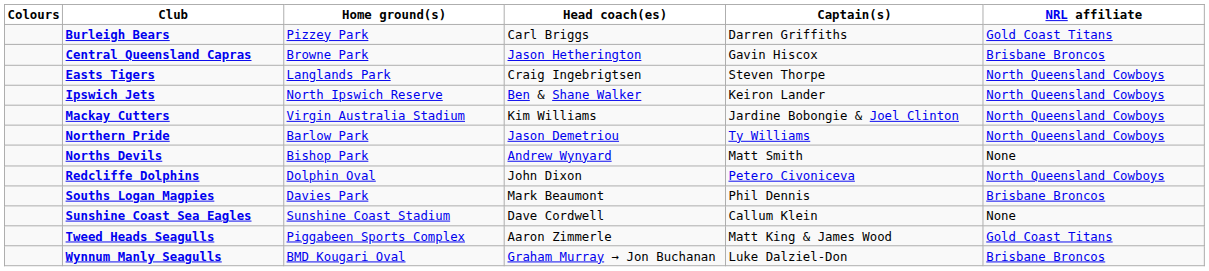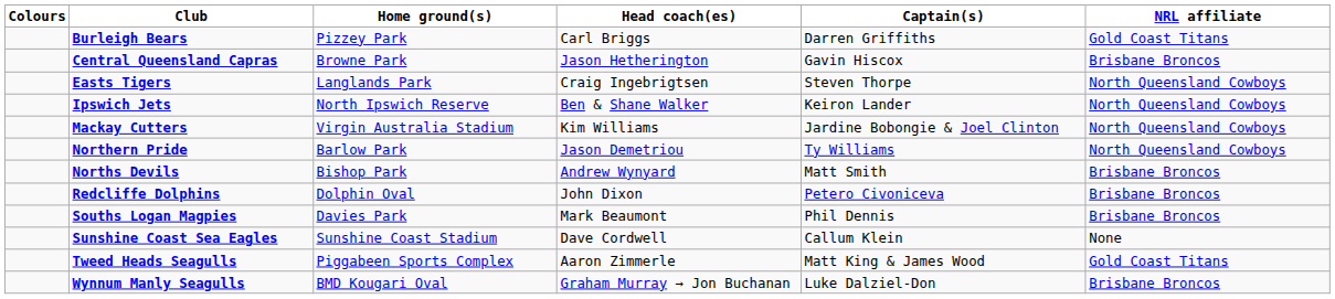Norths Devils | NRL affiliate: None -> Brisbane Broncos
Redcliffe Dolphins | NRL affiliate: North Queensland Cowboys -> Brisbane Broncos
